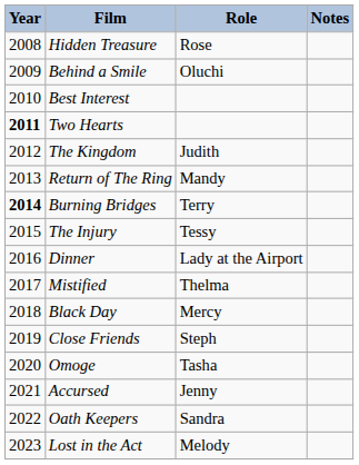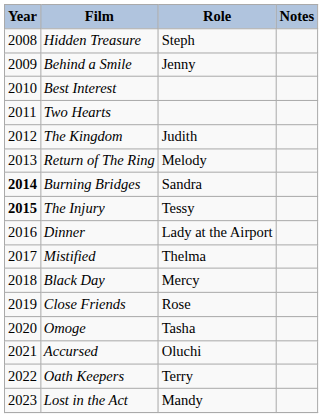Hidden Treasure | Role: Rose -> Steph
Behind a Smile | Role: Oluchi -> Jenny
Two Hearts | Year: bold -> normal
Return of The Ring | Role: Mandy -> Melody
Burning Bridges | Role: Terry -> Sandra
The Injury | Year: normal -> bold
Close Friends | Role: Steph -> Rose
Accursed | Role: Jenny -> Oluchi
Oath Keepers | Role: Sandra -> Terry
Lost in the Act | Role: Melody -> Mandy
